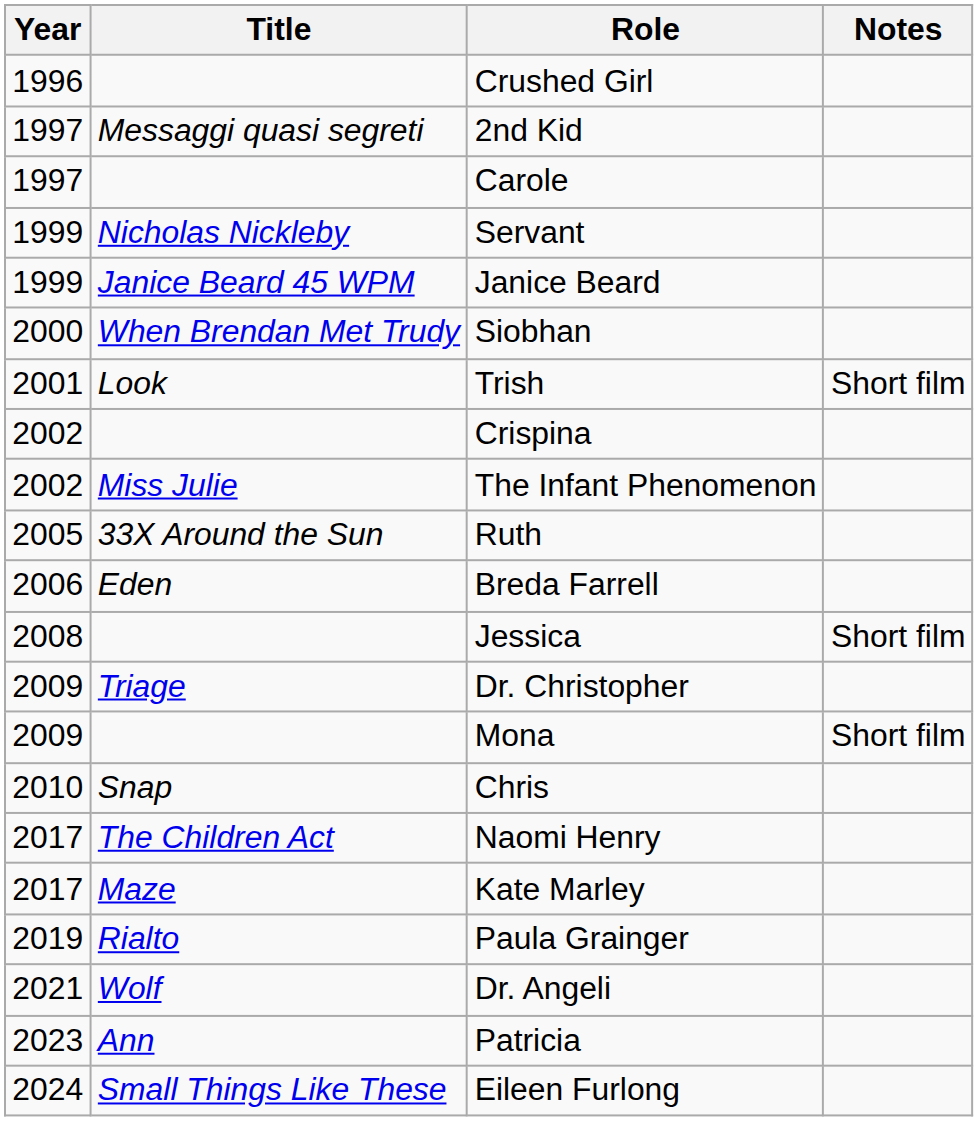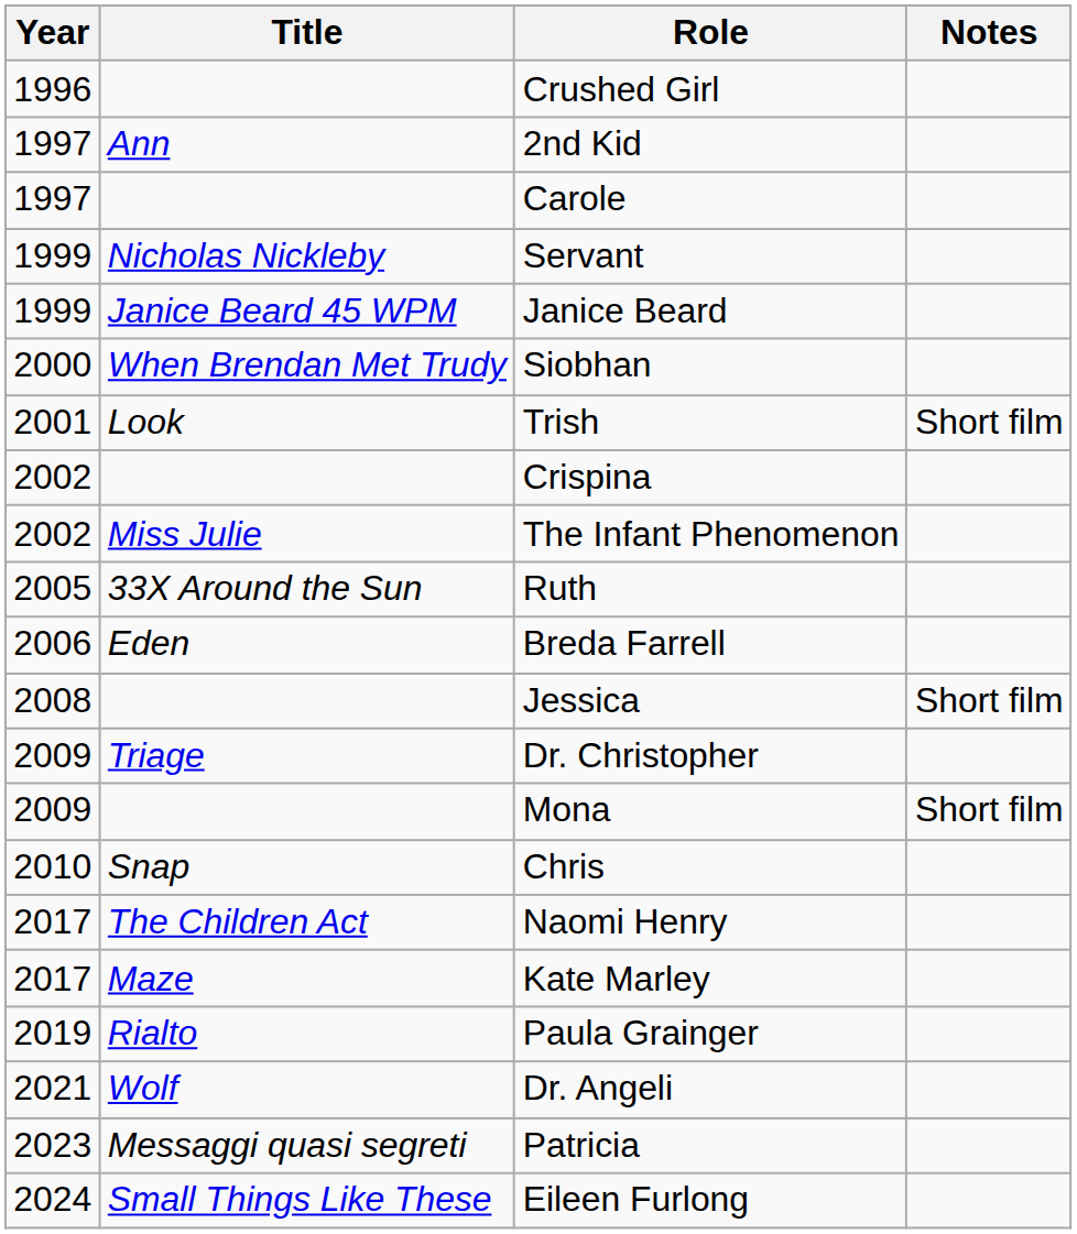2nd Kid | Title: Messaggi quasi segreti -> Ann
Patricia | Title: Ann -> Messaggi quasi segreti
